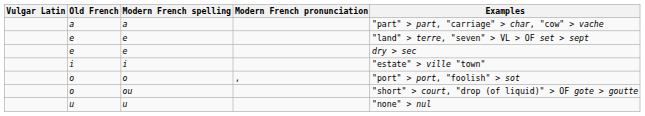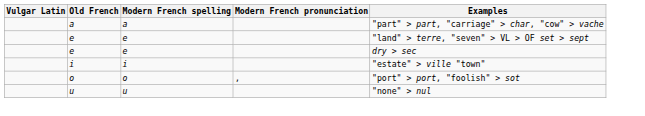- row: o | ou | "short" > court, "drop (of liquid)" > OF gote > goutte
